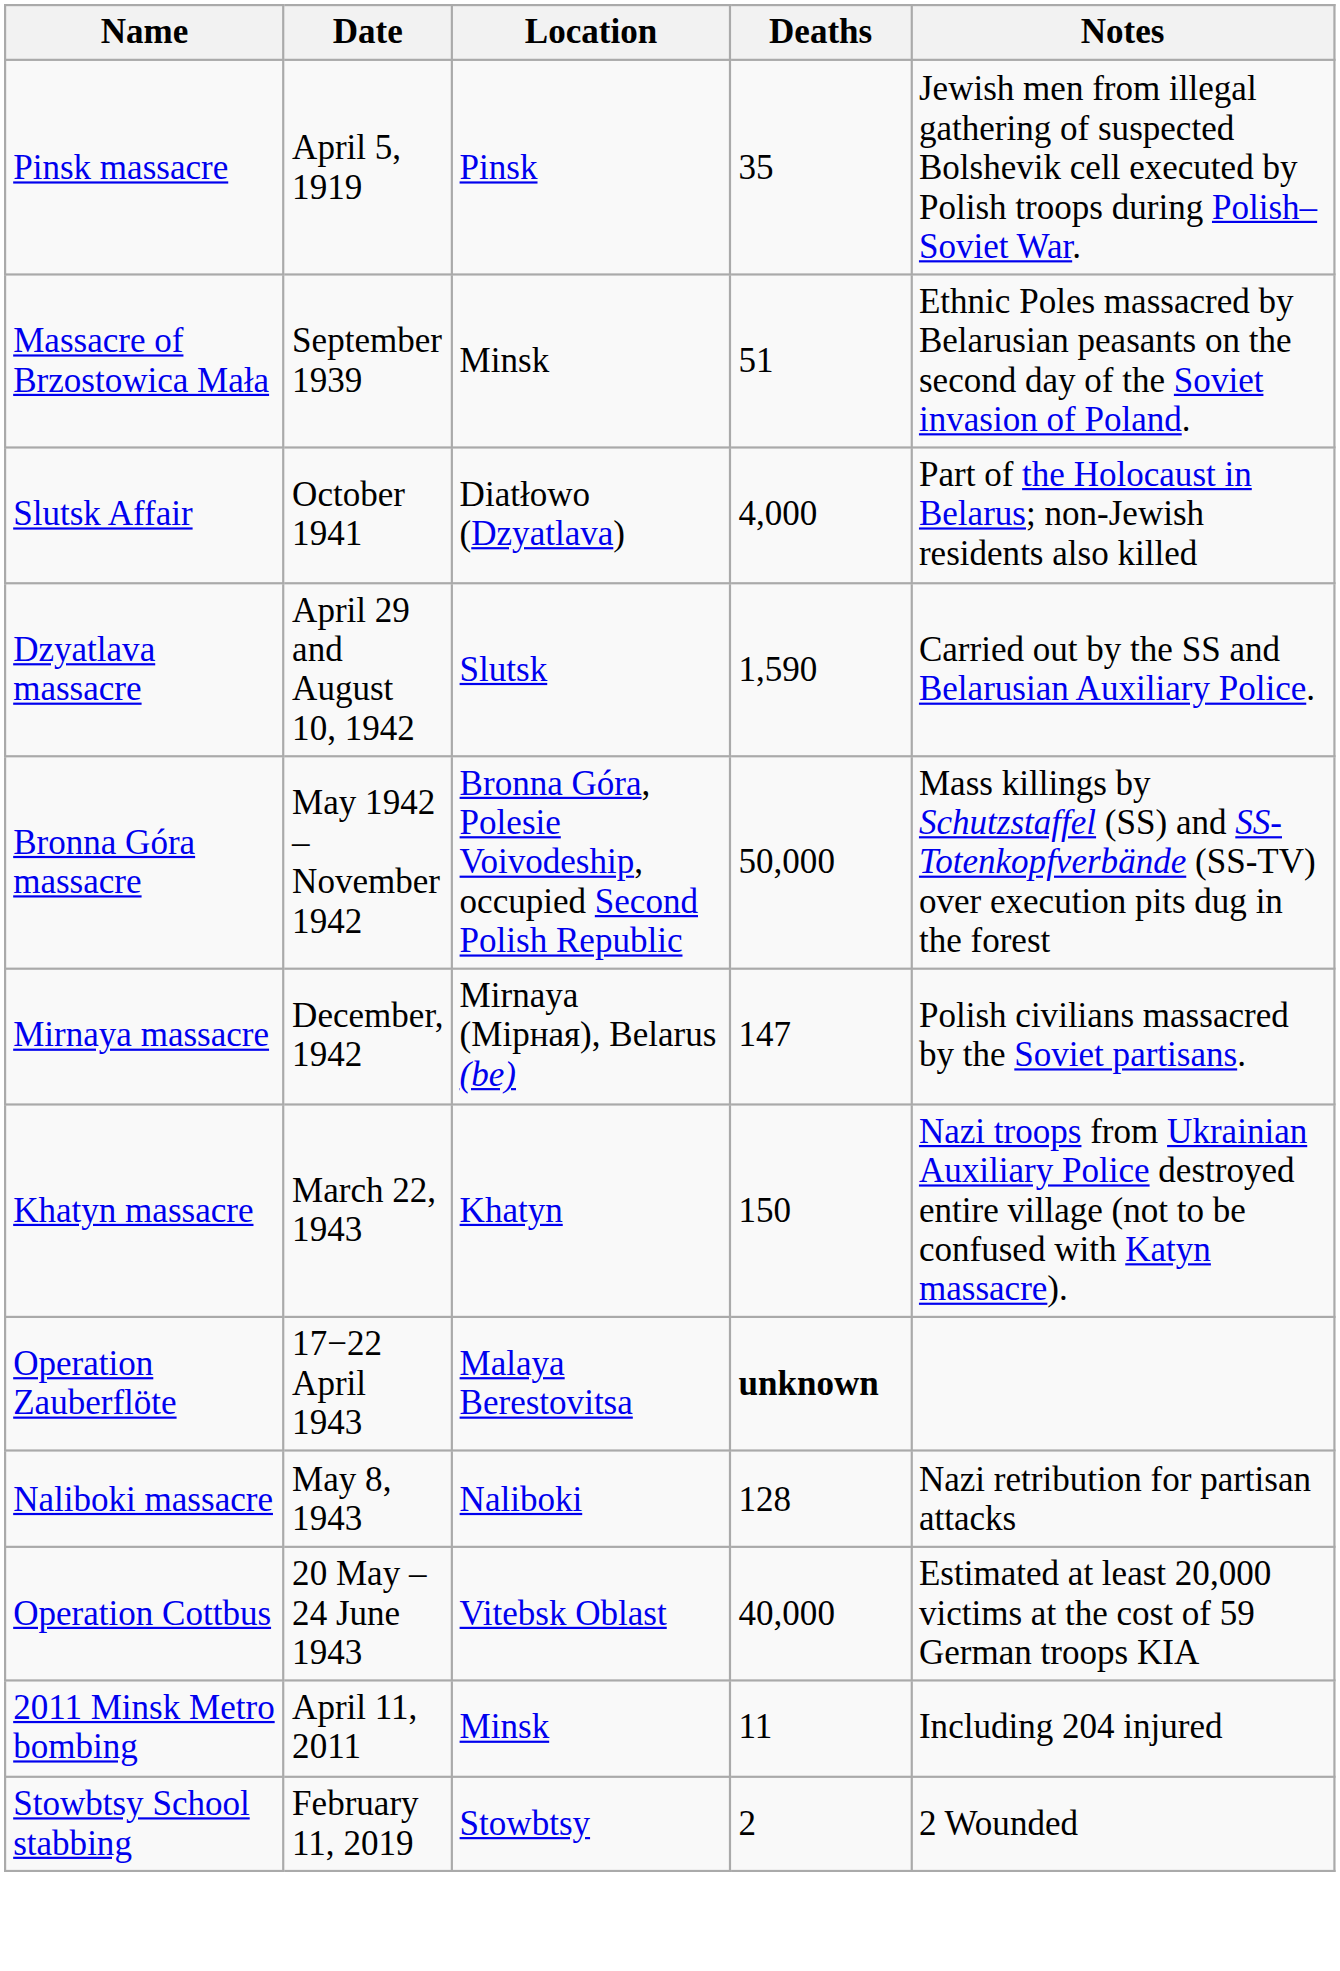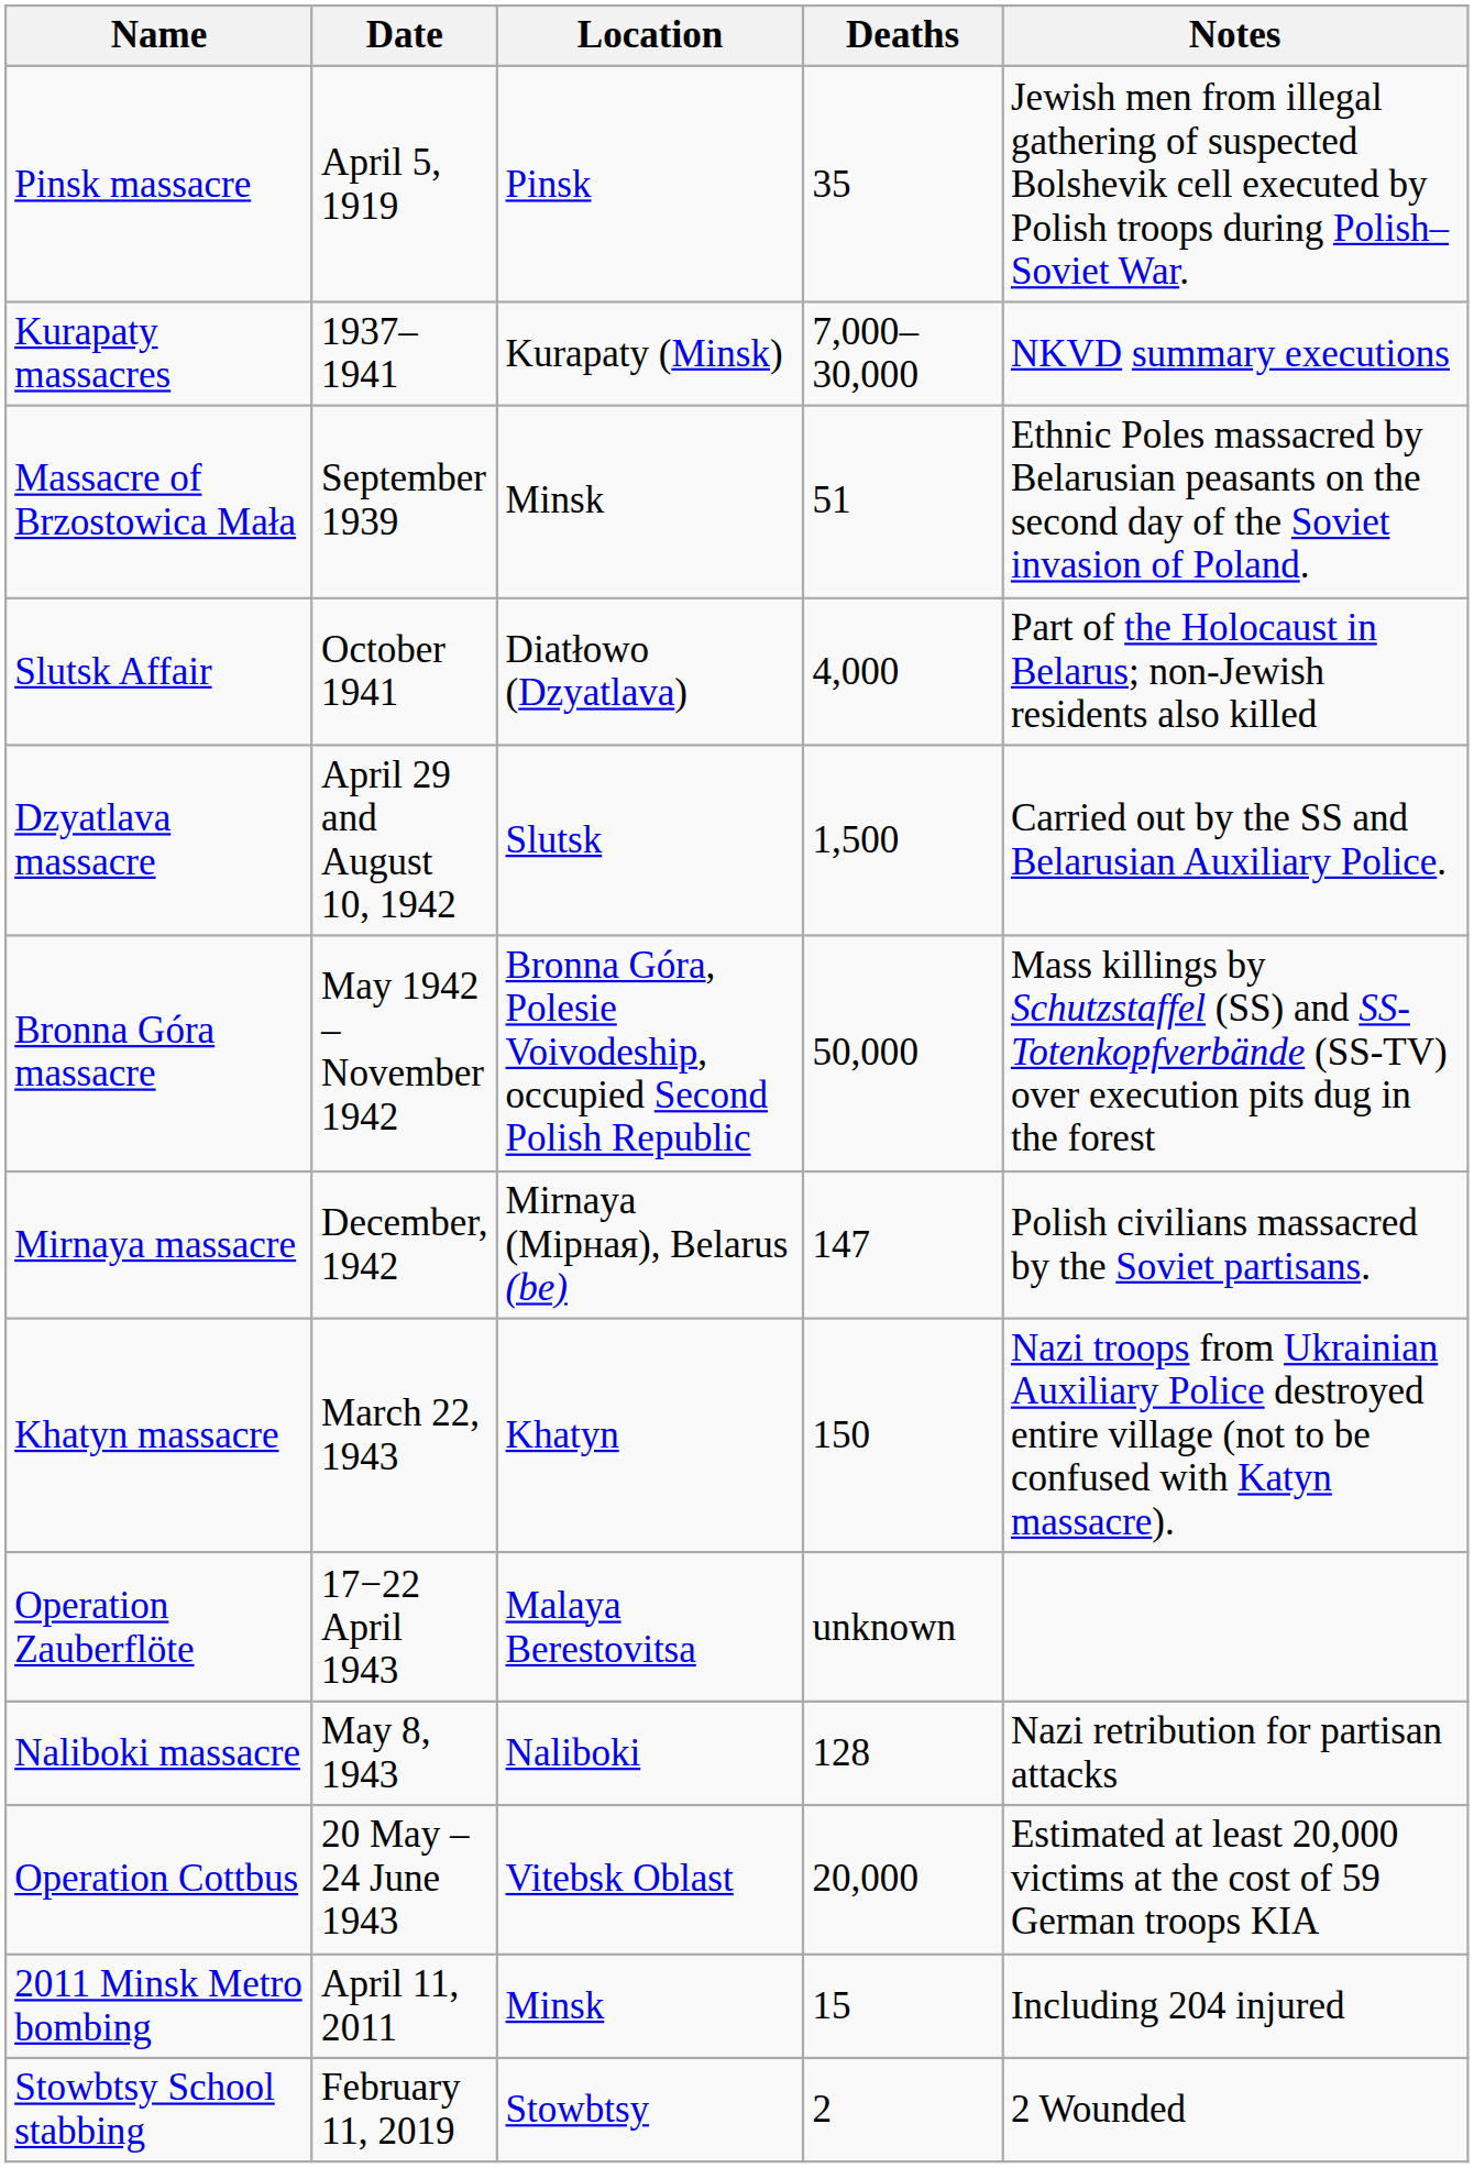+ row: Kurapaty massacres | 1937–1941 | Kurapaty (Minsk) | 7,000–30,000 | NKVD summary executions
Dzyatlava massacre | Deaths: 1,590 -> 1,500
Operation Zauberflöte | Deaths: bold -> normal
Operation Cottbus | Deaths: 40,000 -> 20,000
2011 Minsk Metro bombing | Deaths: 11 -> 15
